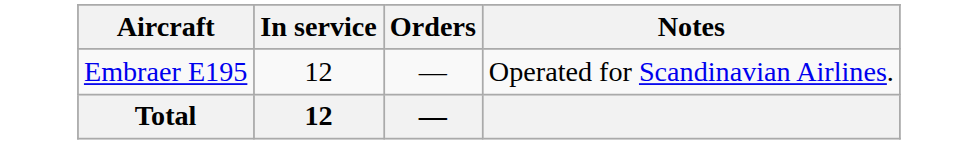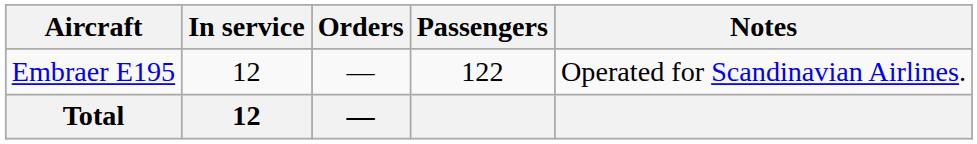+ column: Passengers | 122
